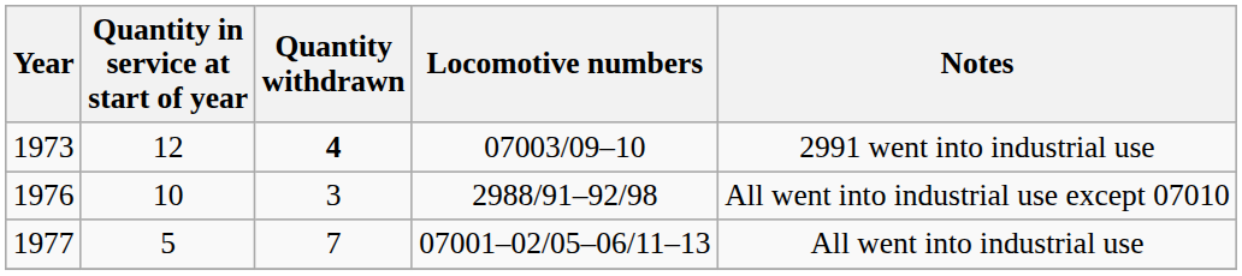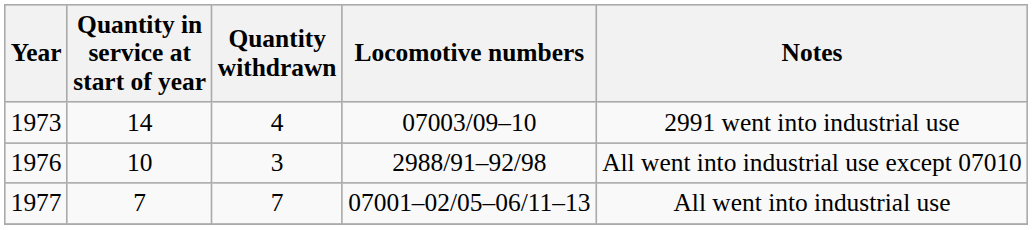1973 | Quantity in service at start of year: 12 -> 14
1973 | Quantity withdrawn: bold -> normal
1977 | Quantity in service at start of year: 5 -> 7
